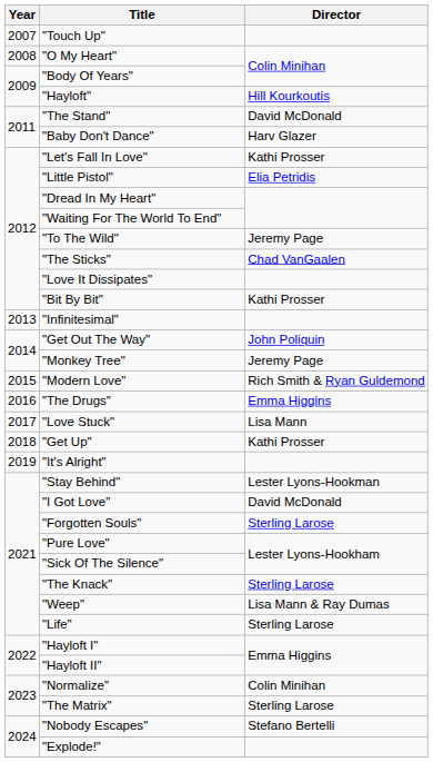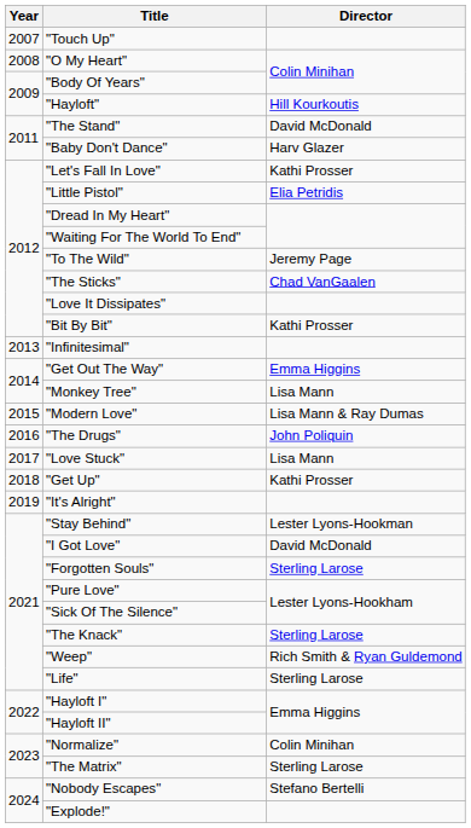"Get Out The Way" | Director: John Poliquin -> Emma Higgins
"Monkey Tree" | Director: Jeremy Page -> Lisa Mann
"Modern Love" | Director: Rich Smith & Ryan Guldemond -> Lisa Mann & Ray Dumas
"The Drugs" | Director: Emma Higgins -> John Poliquin
"Weep" | Director: Lisa Mann & Ray Dumas -> Rich Smith & Ryan Guldemond
